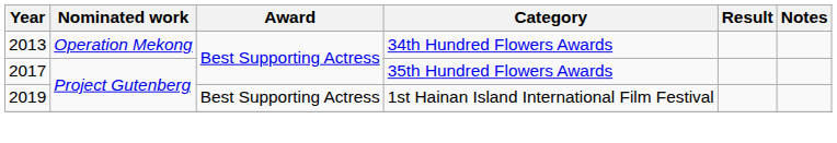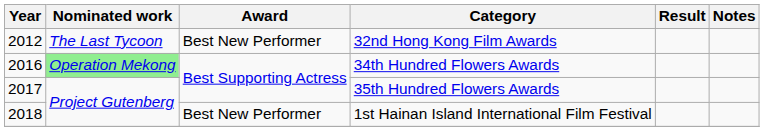+ row: 2012 | The Last Tycoon | Best New Performer | 32nd Hong Kong Film Awards
34th Hundred Flowers Awards | Year: 2013 -> 2016
34th Hundred Flowers Awards | Nominated work: no background -> lightgreen background
1st Hainan Island International Film Festival | Year: 2019 -> 2018
1st Hainan Island International Film Festival | Award: Best Supporting Actress -> Best New Performer
